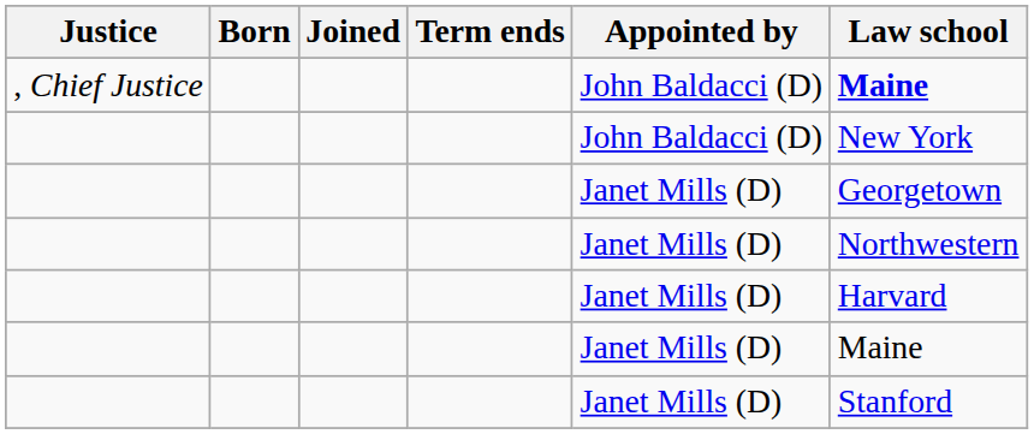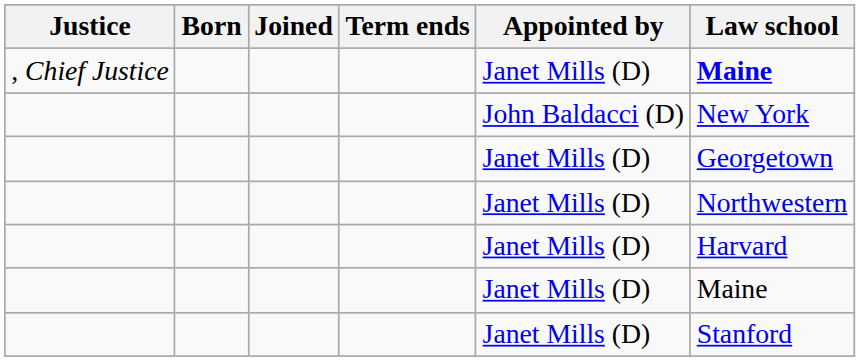, Chief Justice | Appointed by: John Baldacci (D) -> Janet Mills (D)
